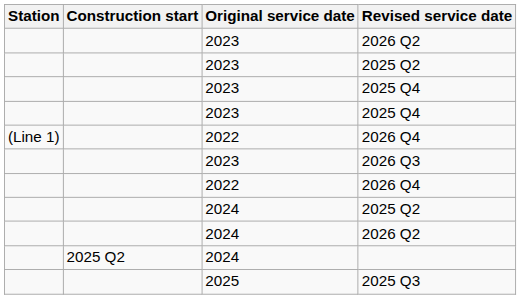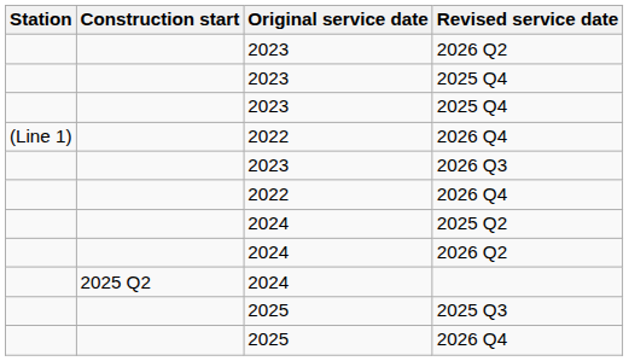- row: 2023 | 2025 Q2
+ row: 2025 | 2026 Q4
